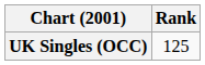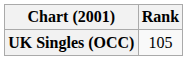UK Singles (OCC) | Rank: 125 -> 105
